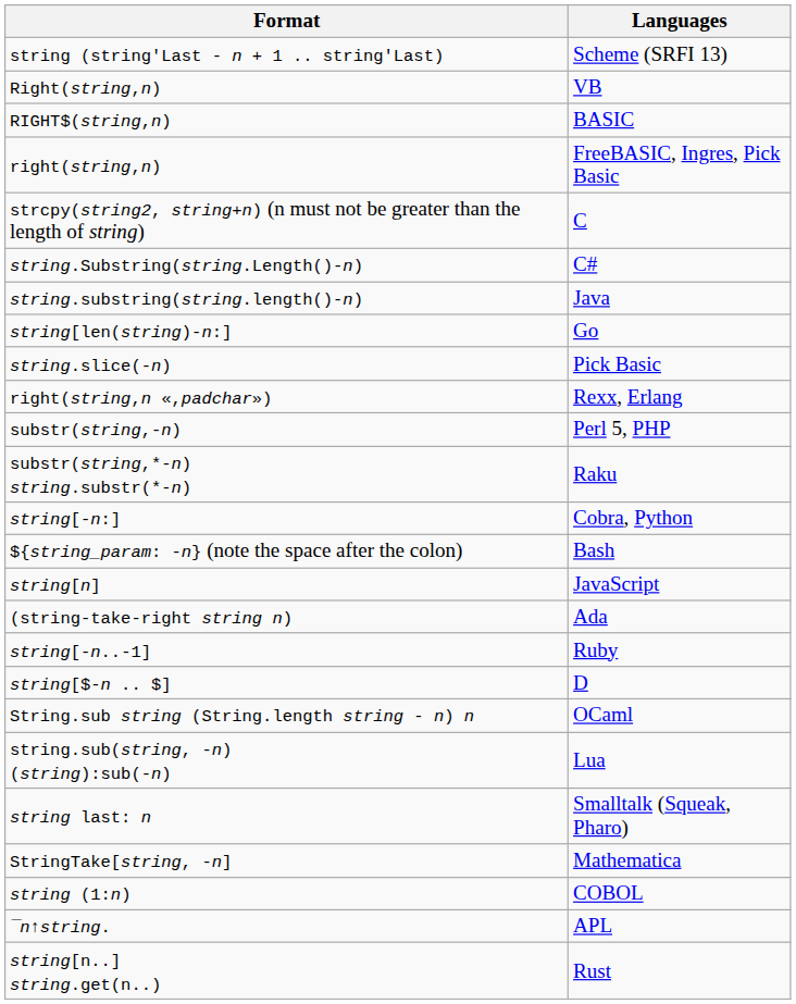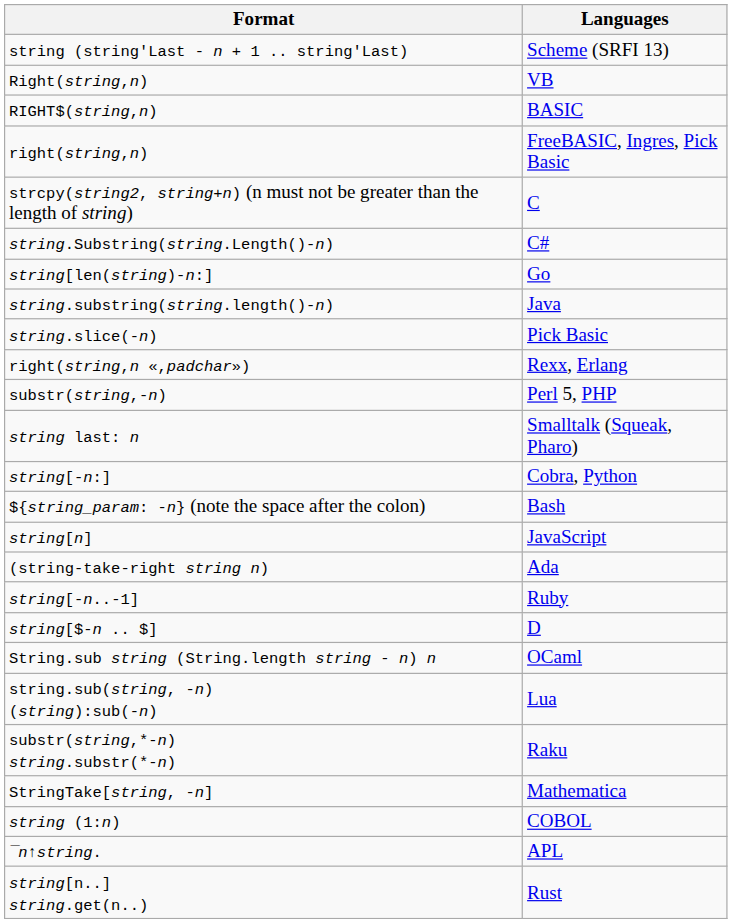rows swapped: string[len(string)-n:] <-> string.substring(string.length()-n)
rows swapped: substr(string,*-n) string.substr(*-n) <-> string last: n
